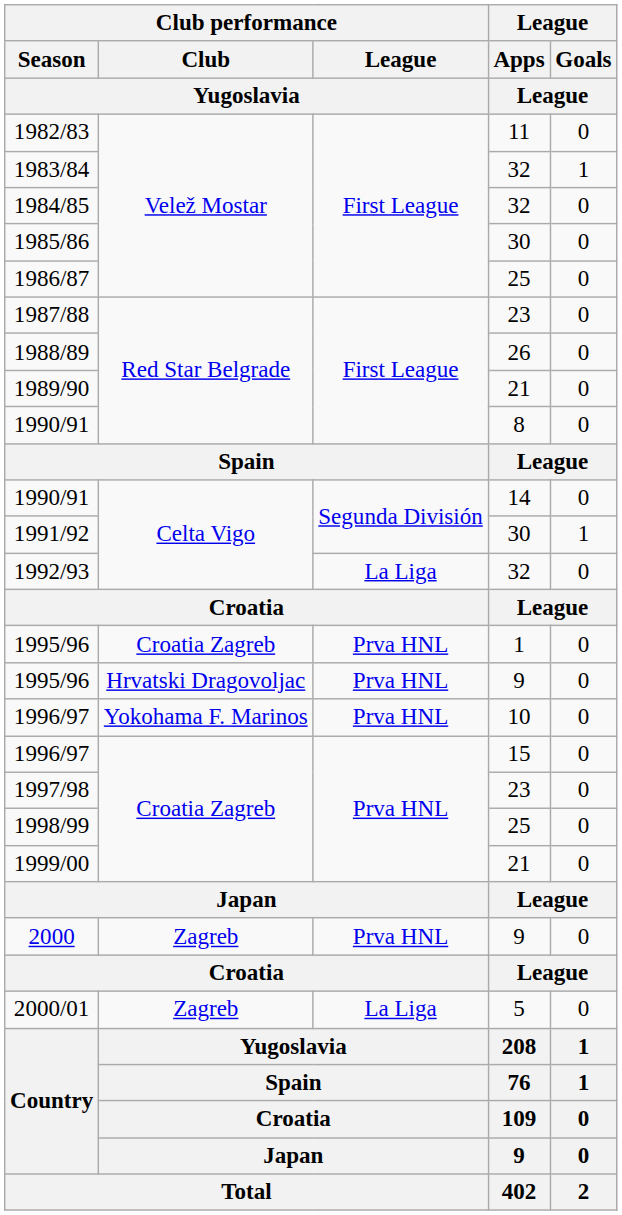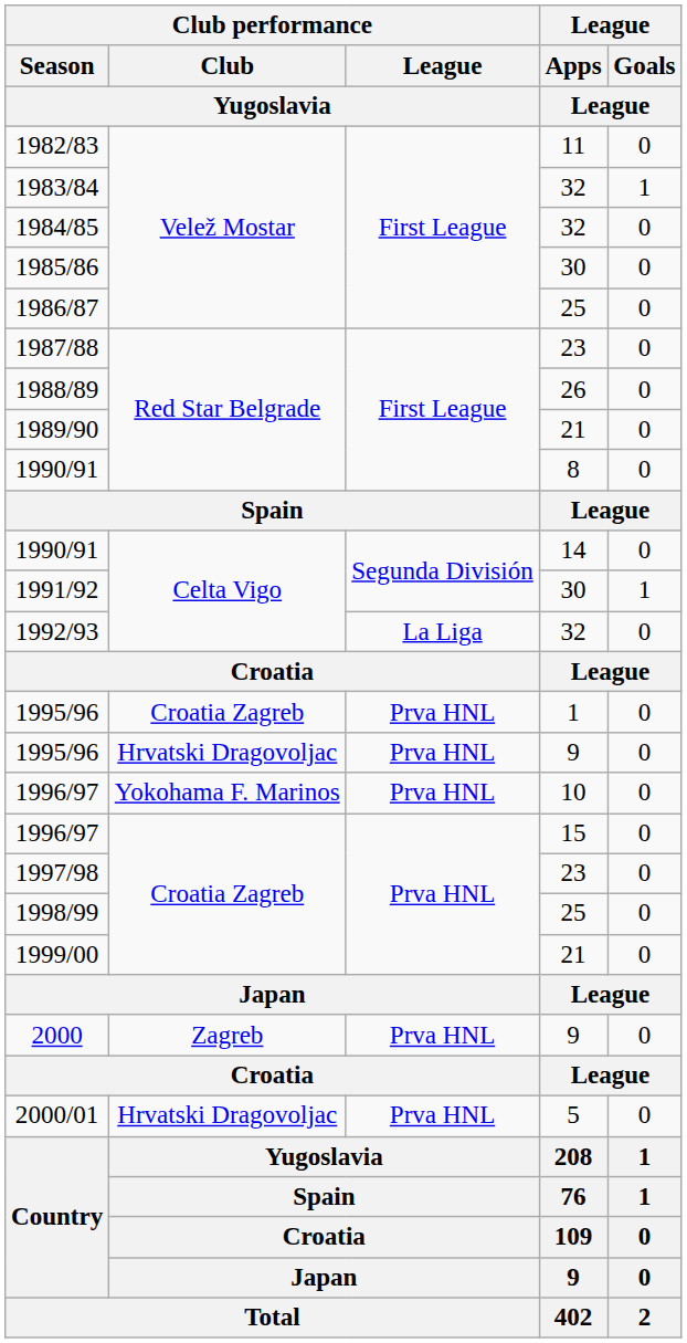2000/01 | Club performance / Club / Yugoslavia: Zagreb -> Hrvatski Dragovoljac
2000/01 | Club performance / League / Yugoslavia: La Liga -> Prva HNL
